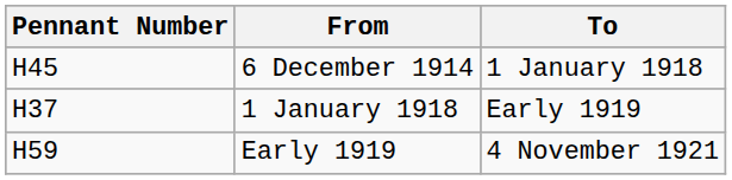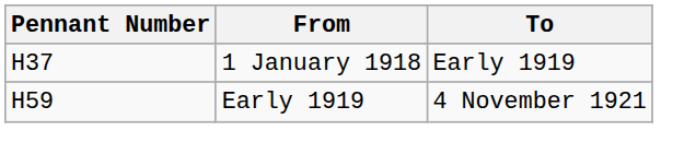- row: H45 | 6 December 1914 | 1 January 1918
